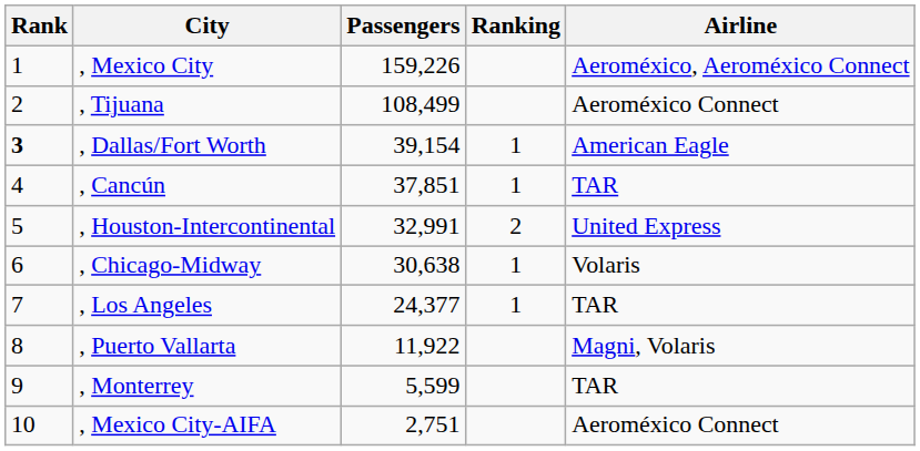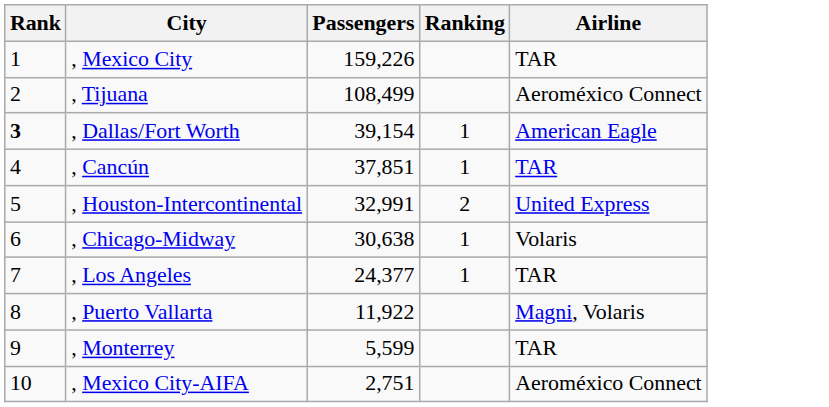, Mexico City | Airline: Aeroméxico, Aeroméxico Connect -> TAR
